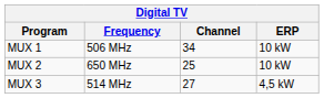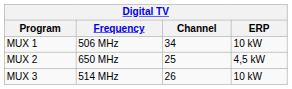MUX 2 | ERP: 10 kW -> 4,5 kW
MUX 3 | Channel: 27 -> 26
MUX 3 | ERP: 4,5 kW -> 10 kW
